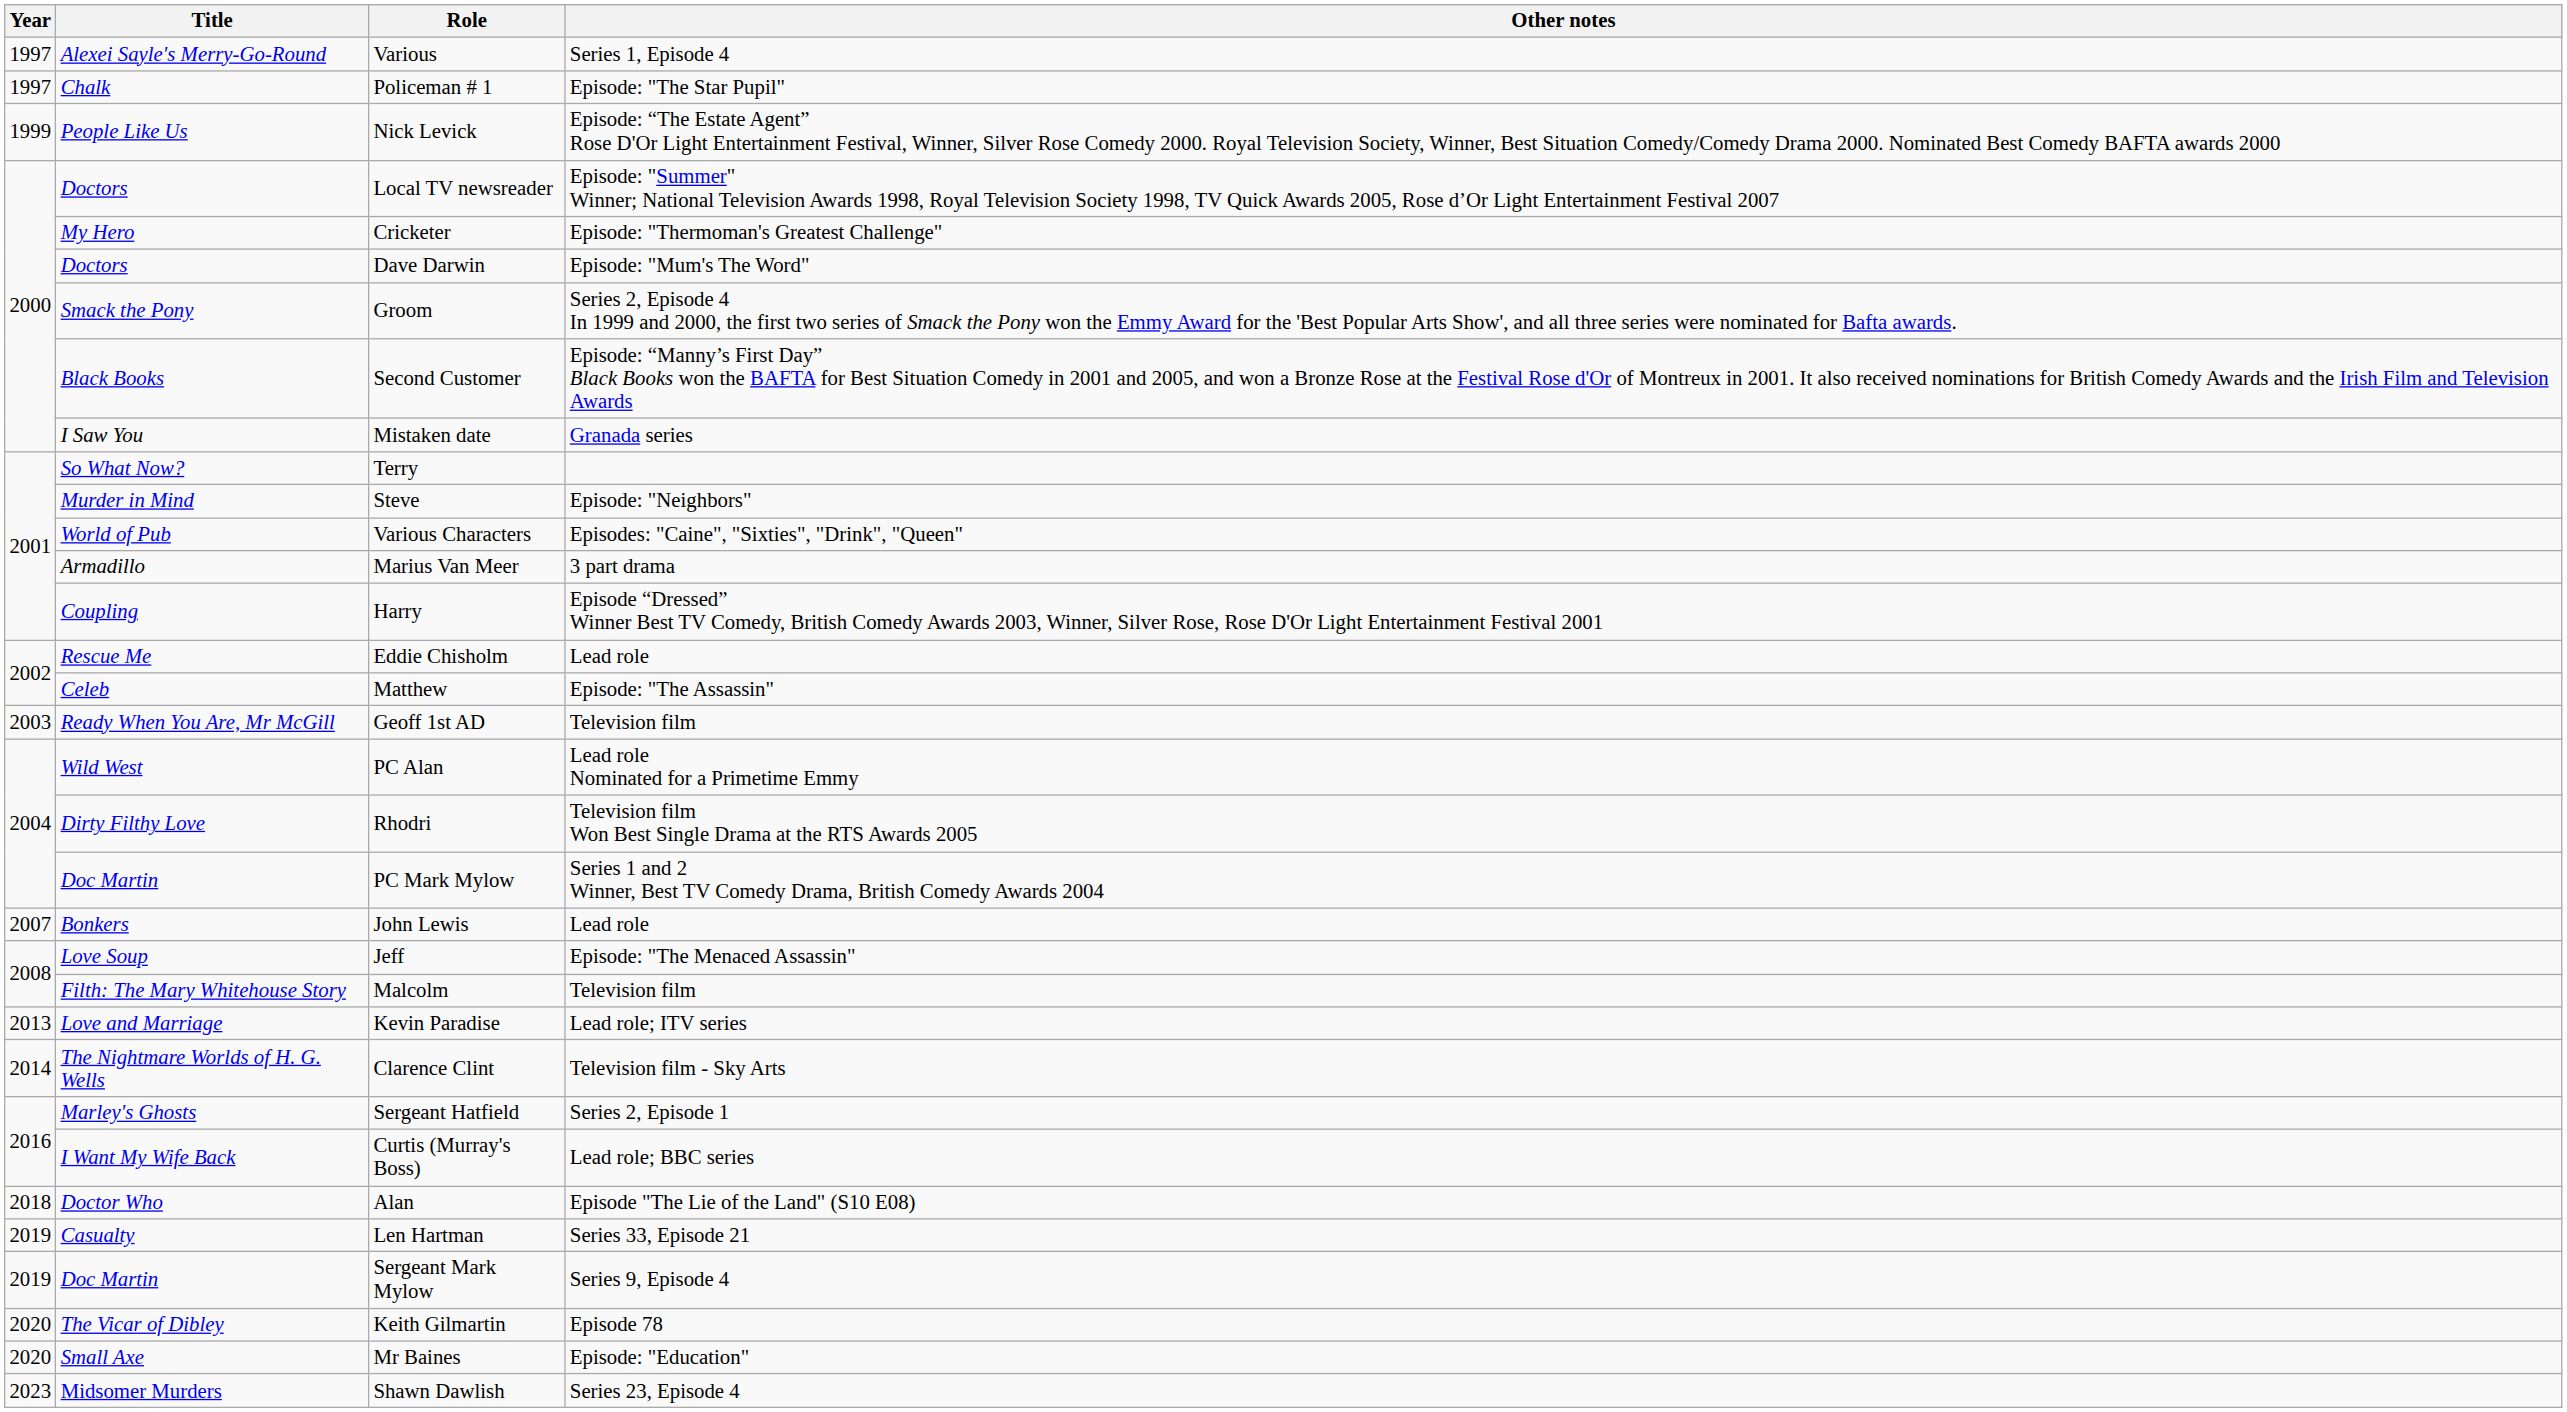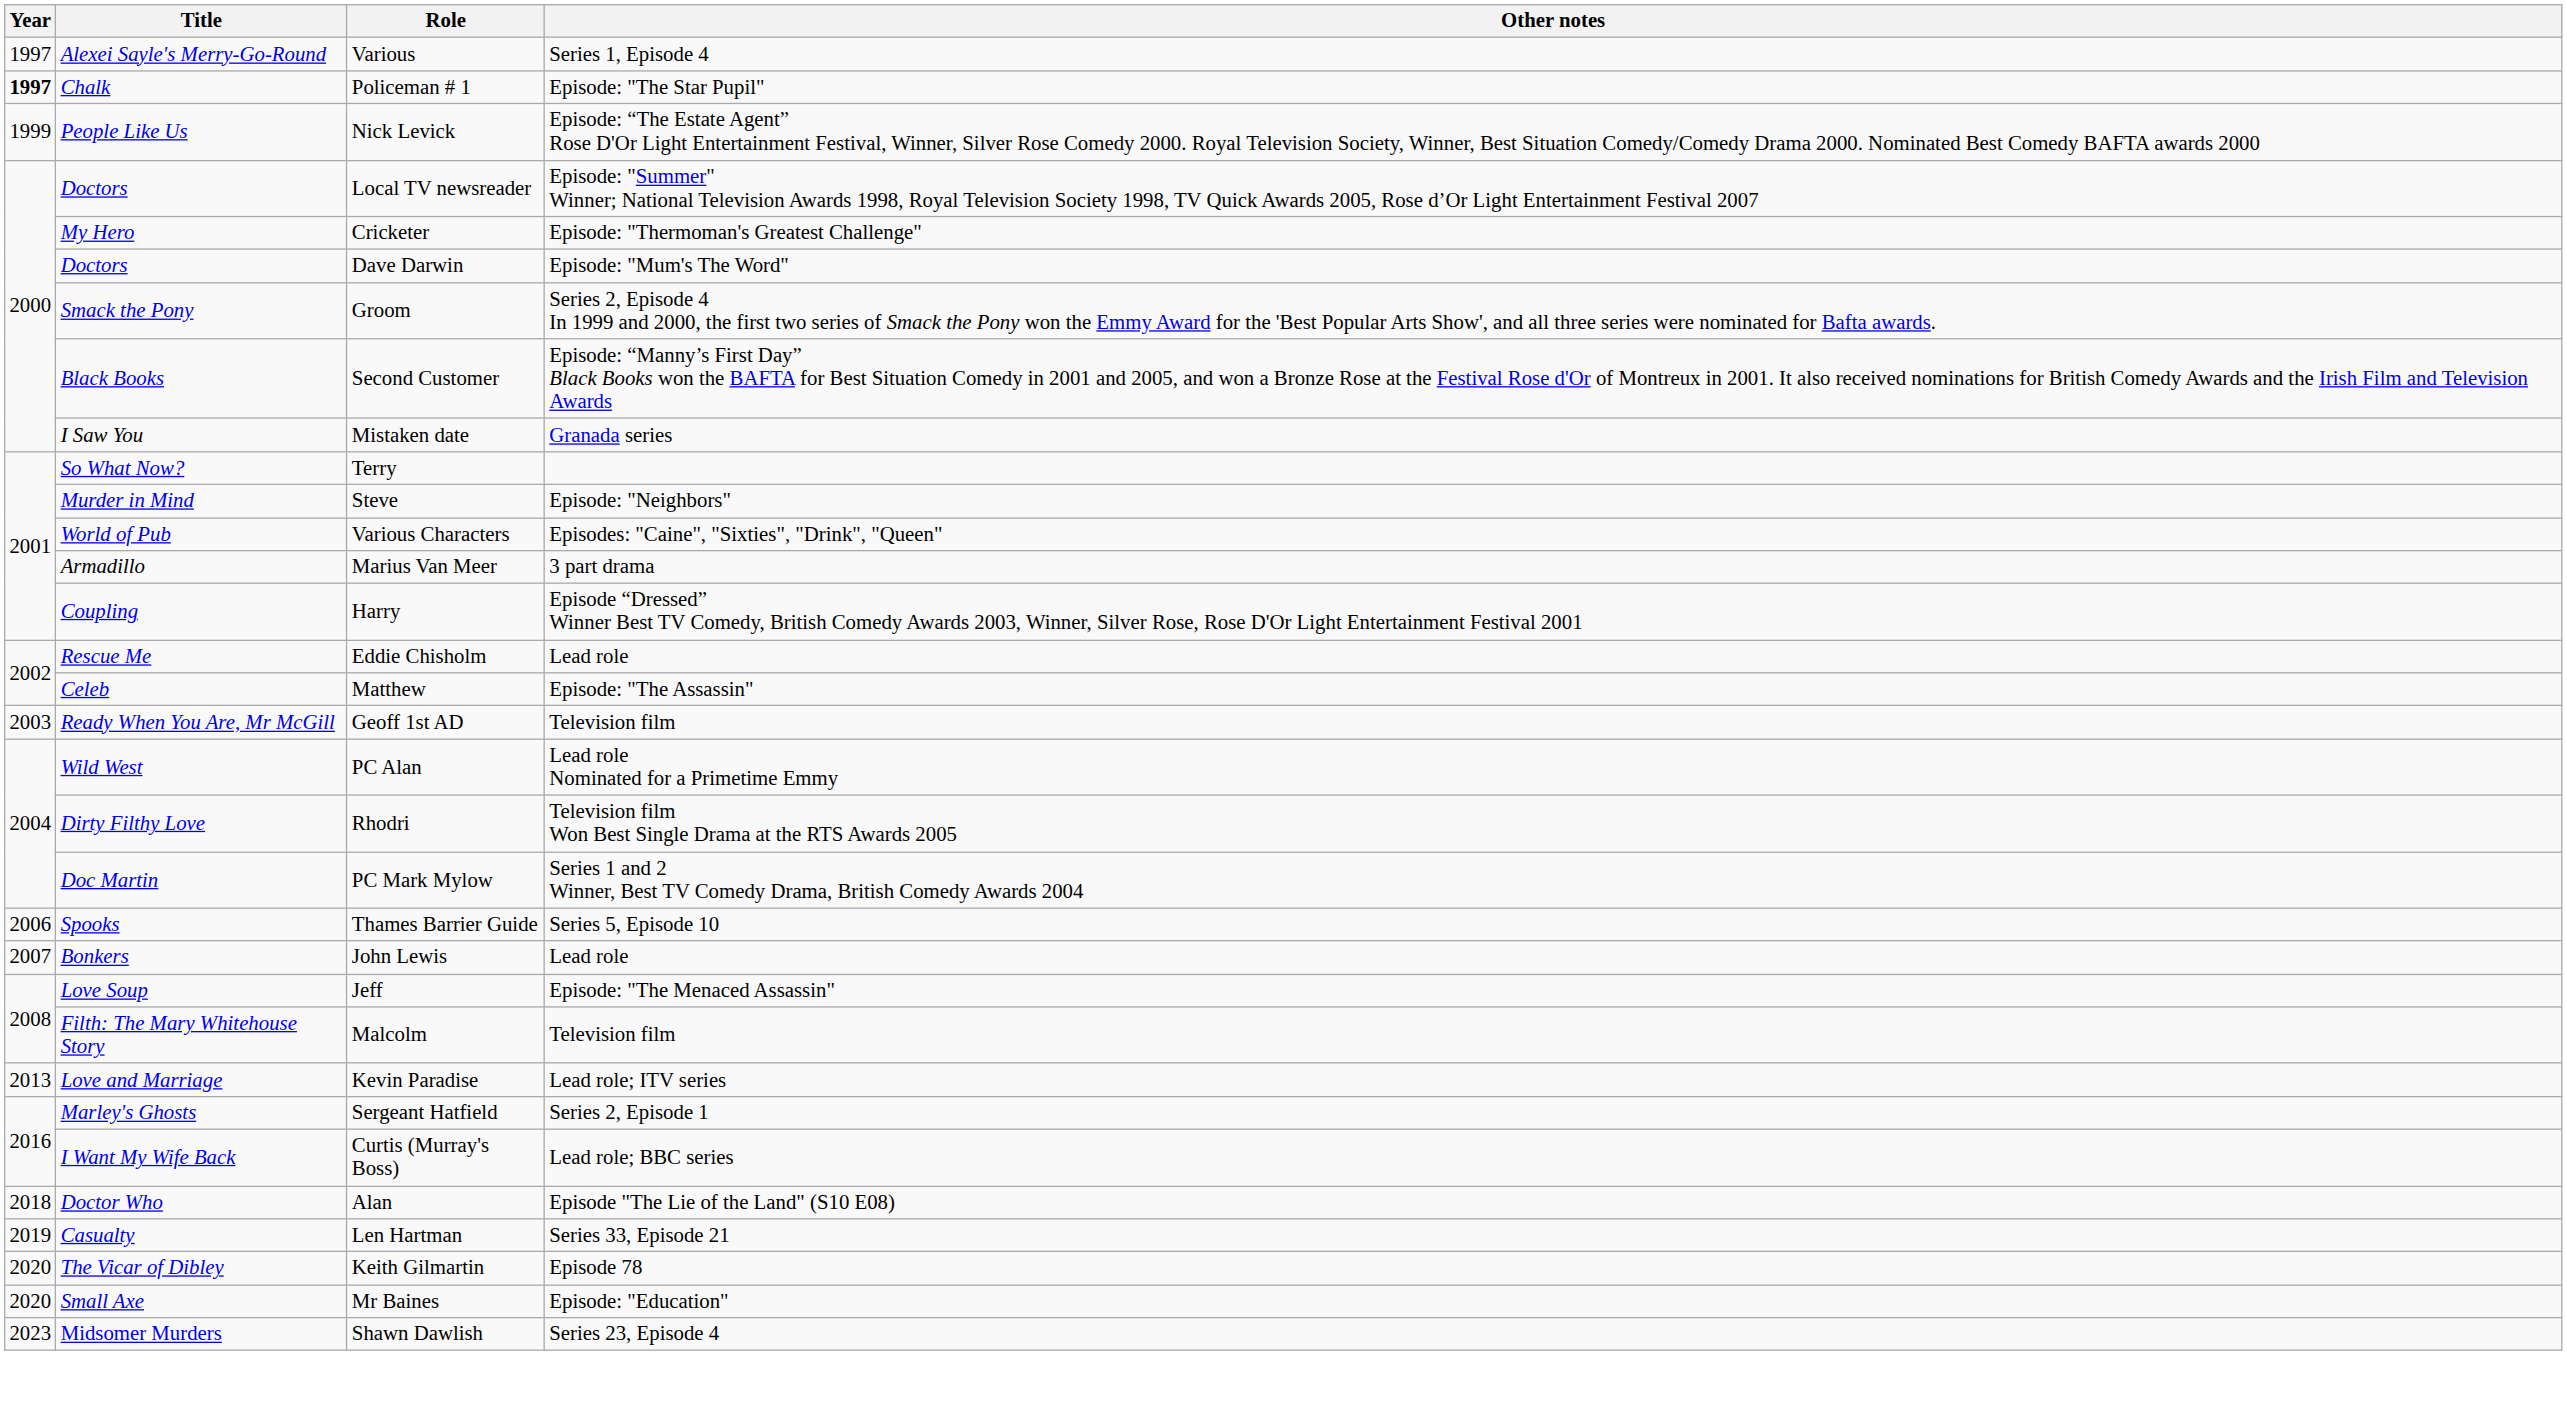Policeman # 1 | Year: normal -> bold
+ row: 2006 | Spooks | Thames Barrier Guide | Series 5, Episode 10
- row: 2014 | The Nightmare Worlds of H. G. Wells | Clarence Clint | Television film - Sky Arts
- row: 2019 | Doc Martin | Sergeant Mark Mylow | Series 9, Episode 4
